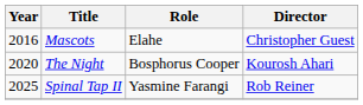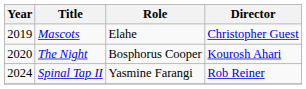Mascots | Year: 2016 -> 2019
Spinal Tap II | Year: 2025 -> 2024
